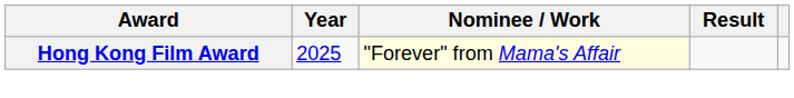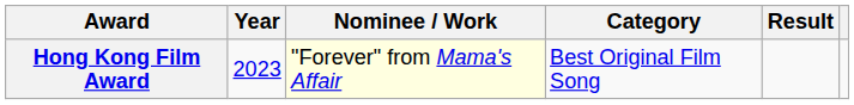+ column: Category | Best Original Film Song
Hong Kong Film Award | Year: 2025 -> 2023
